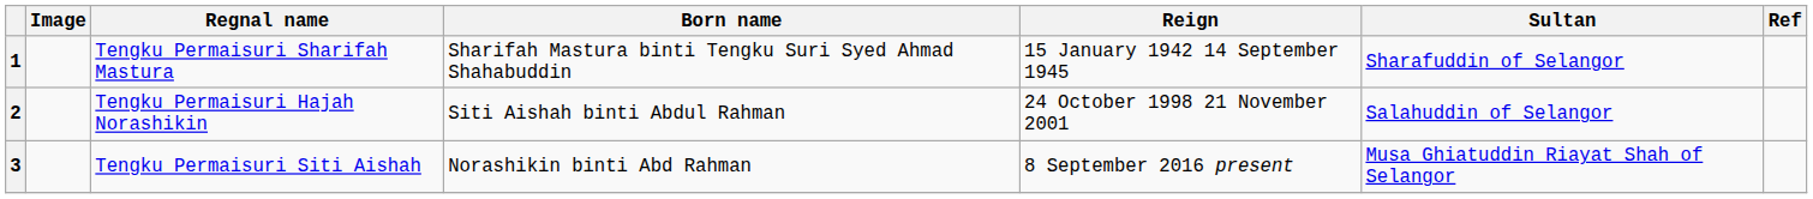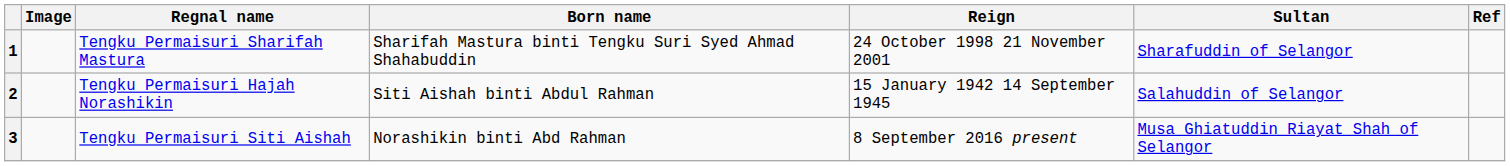1 | Reign: 15 January 1942 14 September 1945 -> 24 October 1998 21 November 2001
2 | Reign: 24 October 1998 21 November 2001 -> 15 January 1942 14 September 1945
